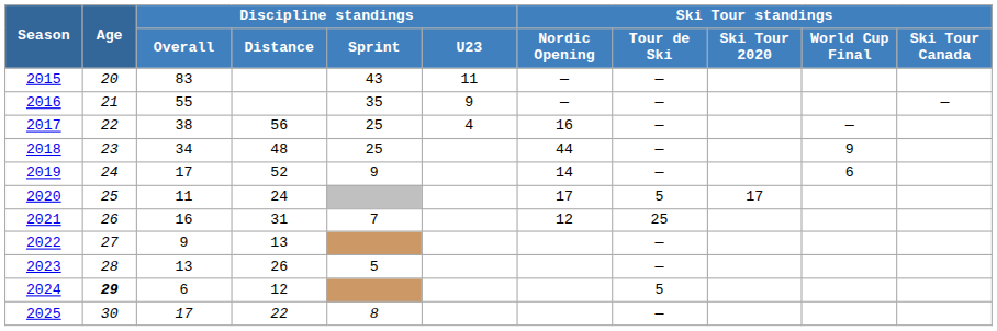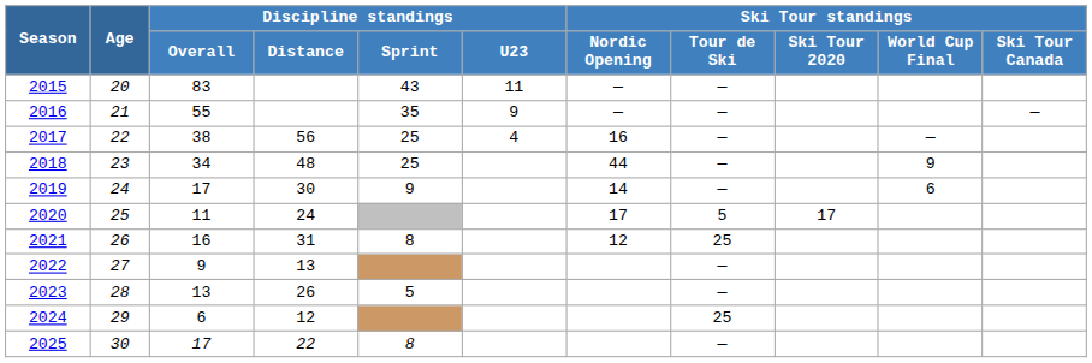2019 | Discipline standings / Distance: 52 -> 30
2021 | Discipline standings / Sprint: 7 -> 8
2024 | Age: bold -> normal
2024 | Ski Tour standings / Tour de Ski: 5 -> 25
